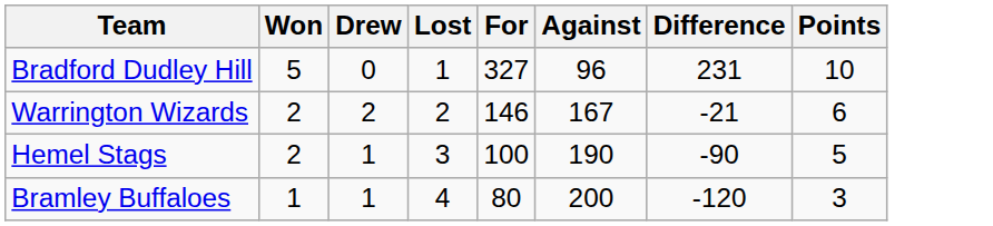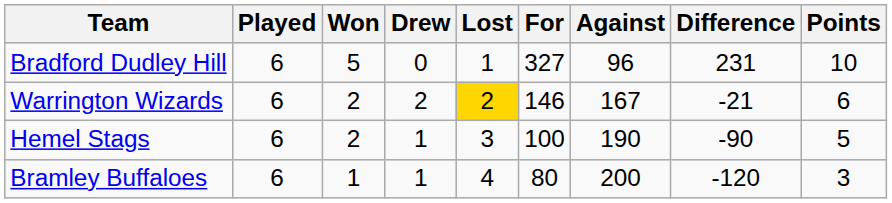+ column: Played | 6 | 6 | 6 | 6
Warrington Wizards | Lost: no background -> gold background
